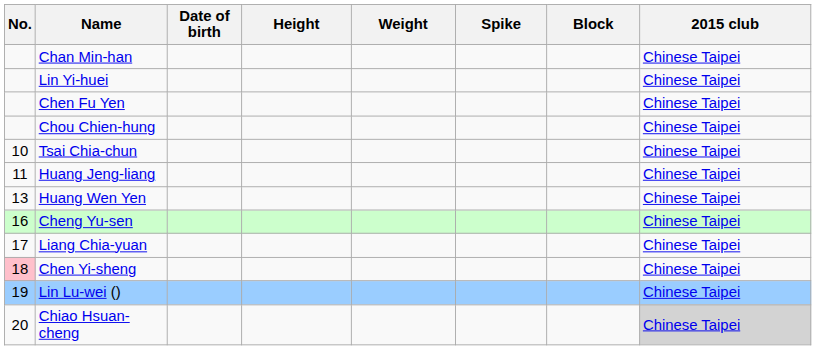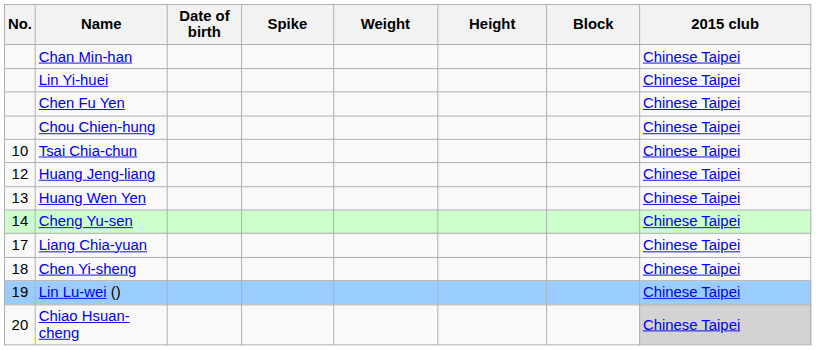columns swapped: Height <-> Spike
Huang Jeng-liang | No.: 11 -> 12
Cheng Yu-sen | No.: 16 -> 14
Chen Yi-sheng | No.: pink background -> no background
